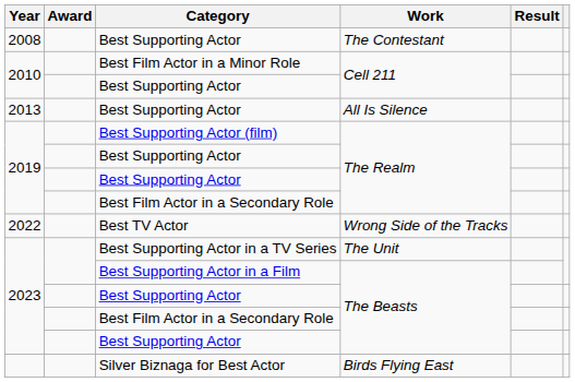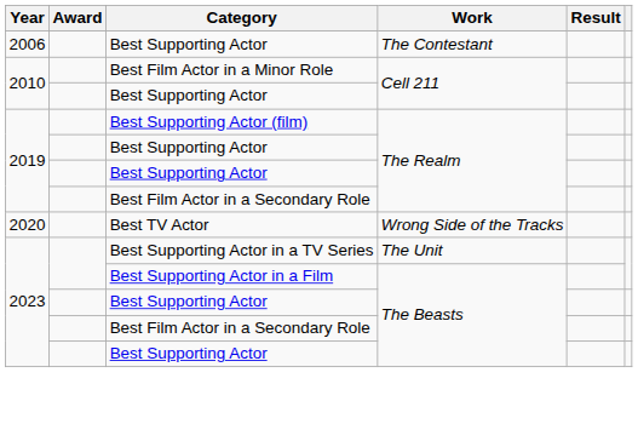Best Supporting Actor / The Contestant | Year: 2008 -> 2006
- row: 2013 | Best Supporting Actor | All Is Silence
Best TV Actor | Year: 2022 -> 2020
- row: Silver Biznaga for Best Actor | Birds Flying East
